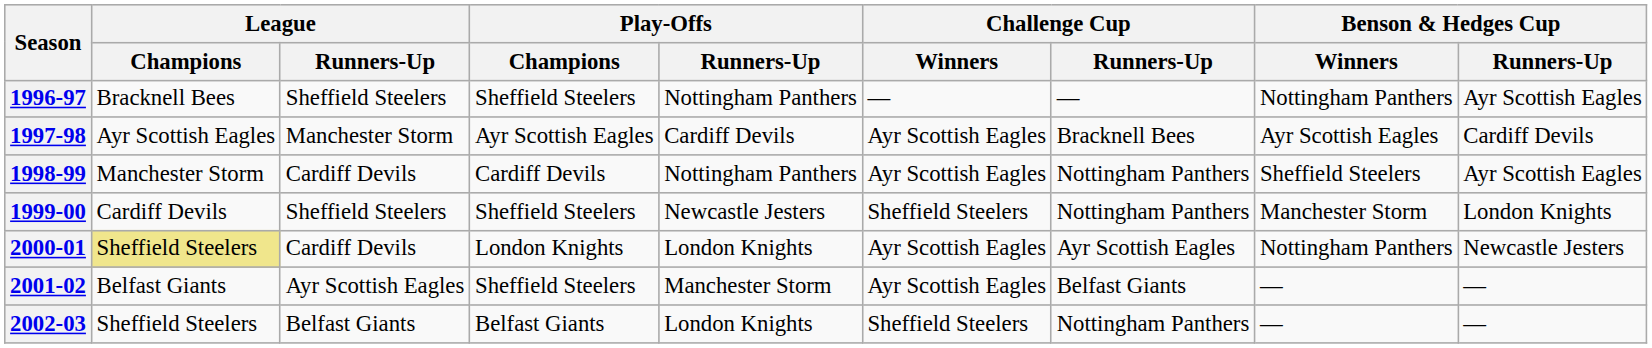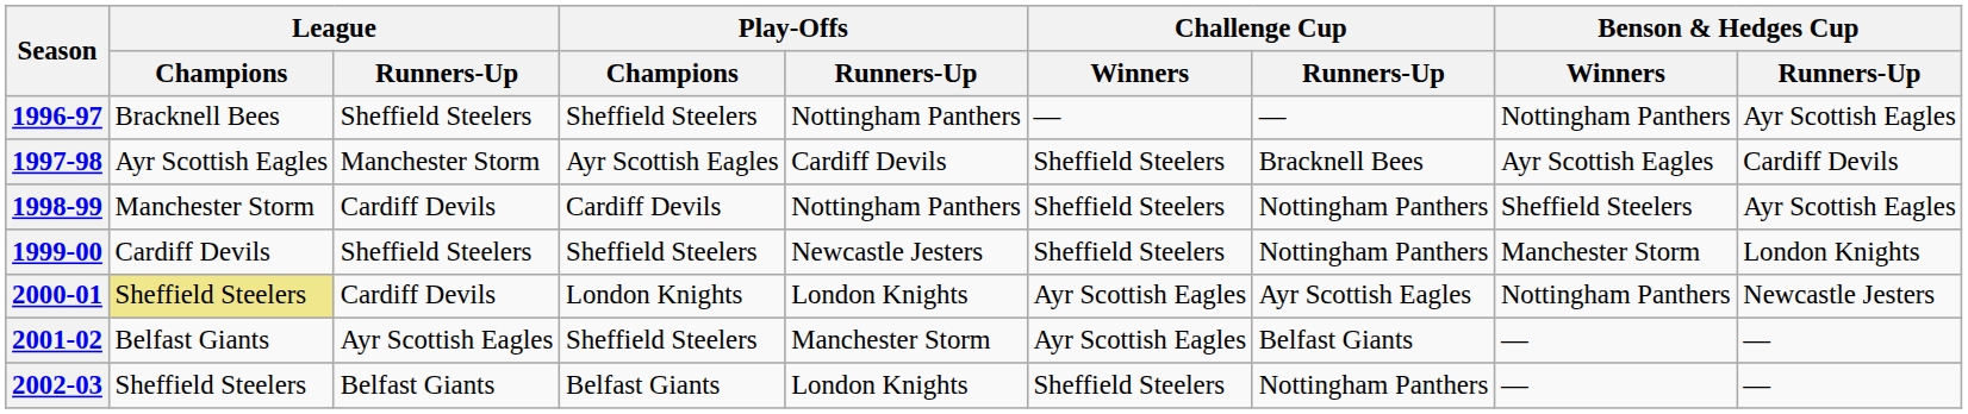1997-98 | Challenge Cup / Winners: Ayr Scottish Eagles -> Sheffield Steelers
1998-99 | Challenge Cup / Winners: Ayr Scottish Eagles -> Sheffield Steelers
